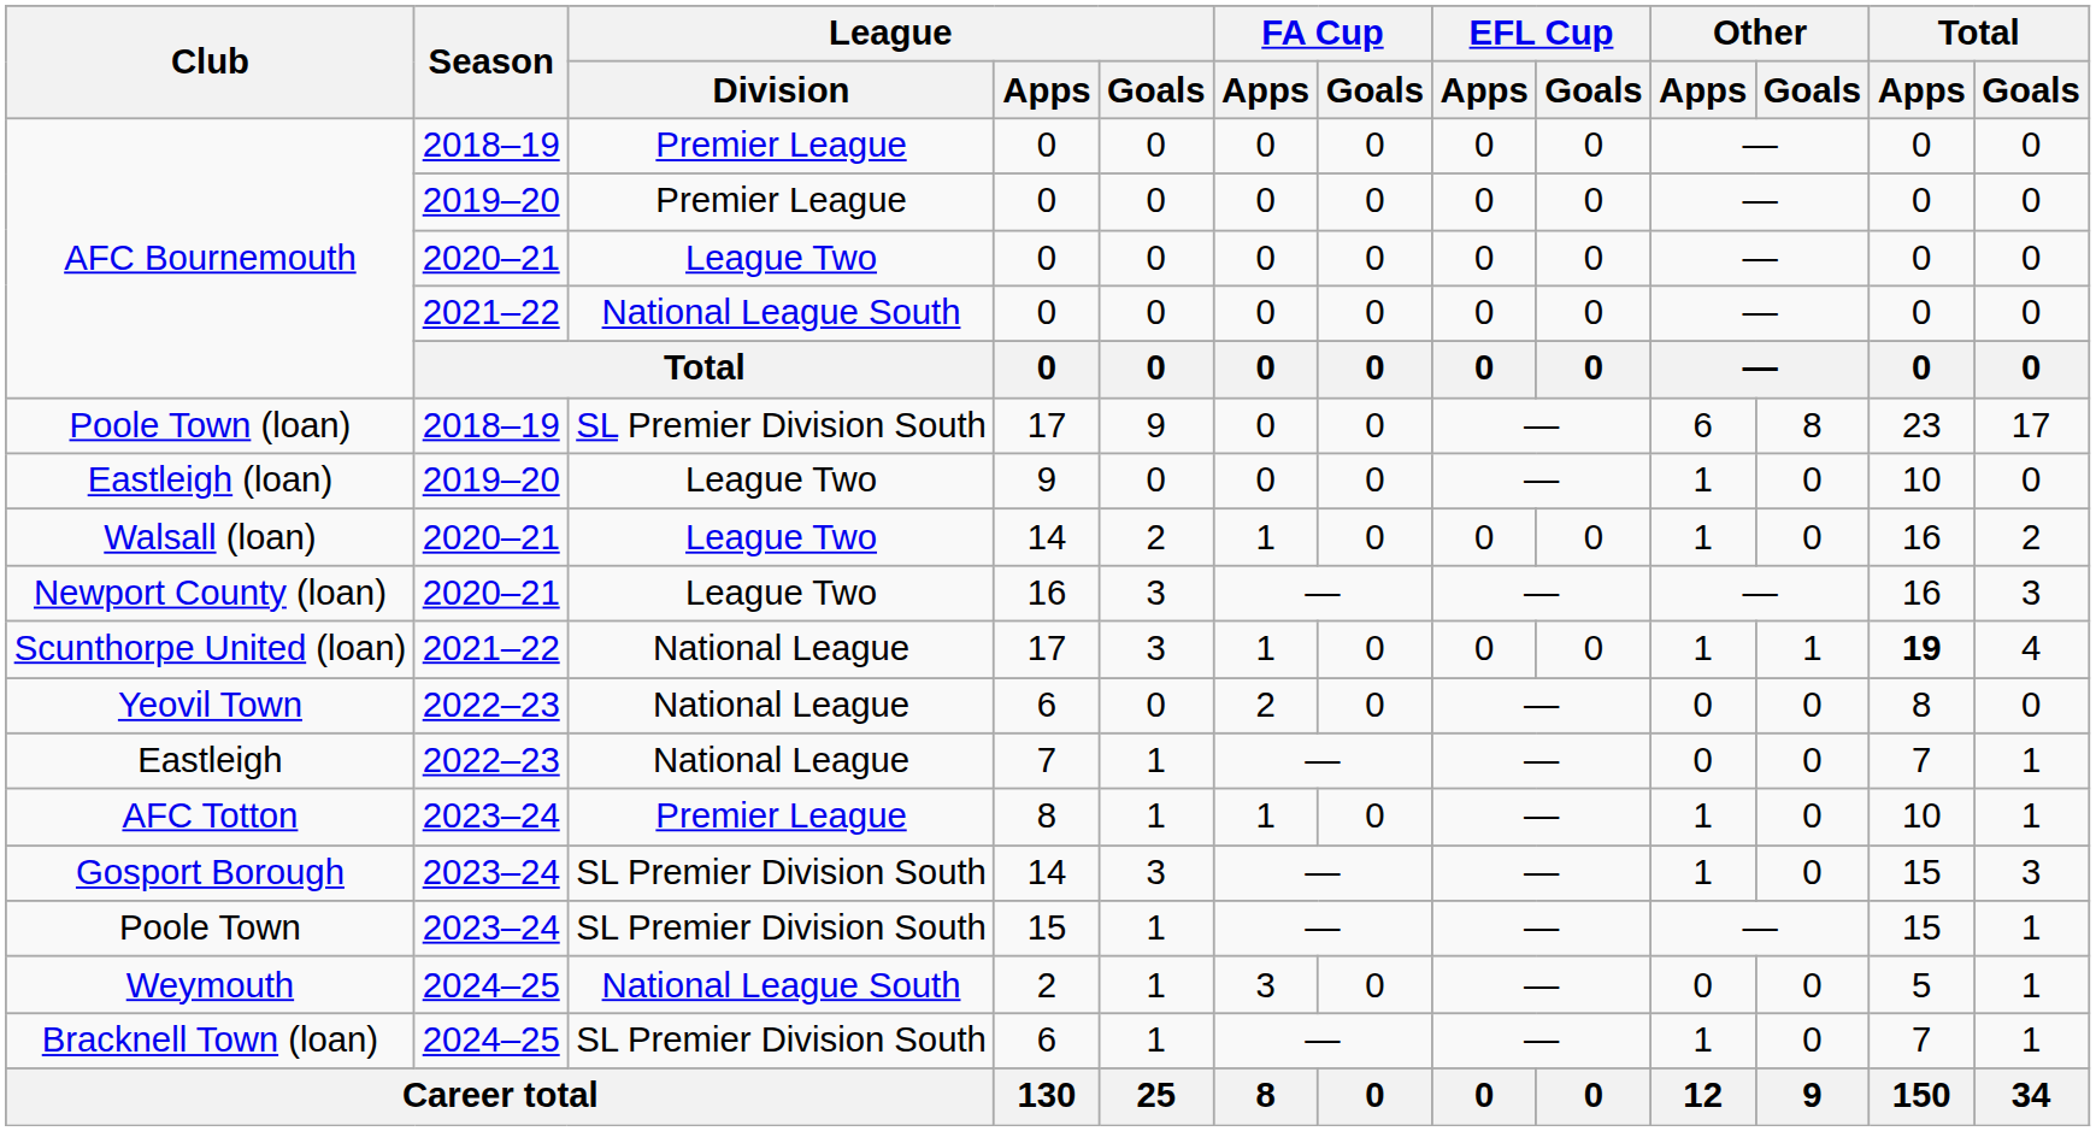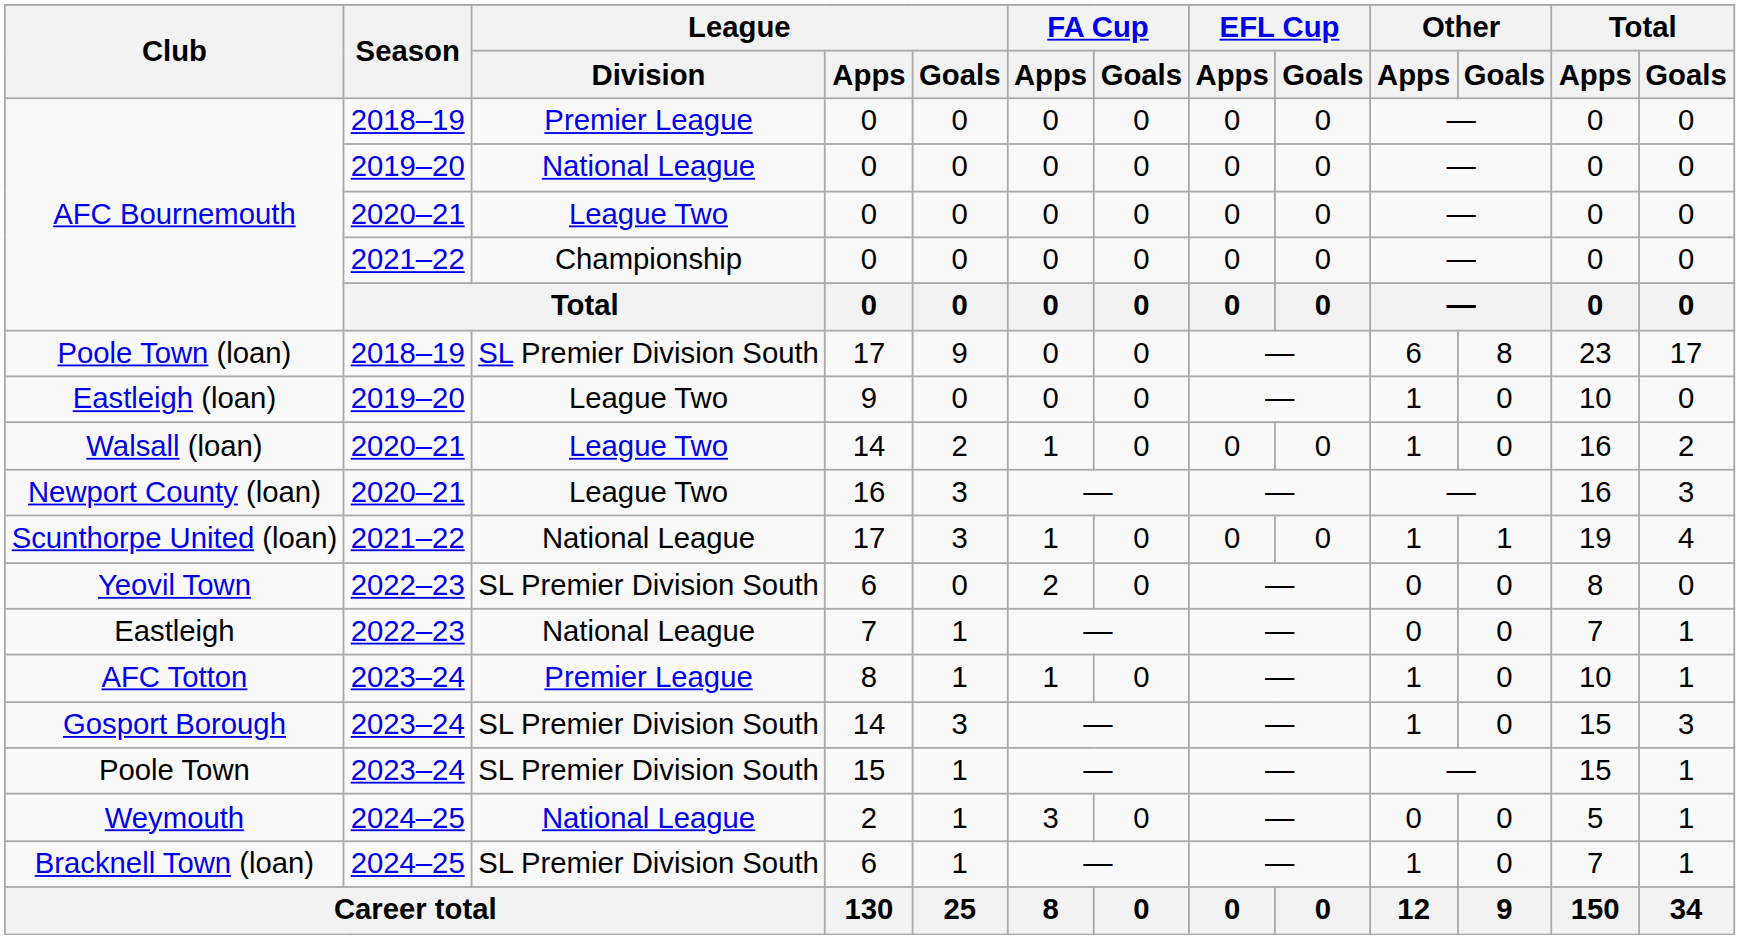AFC Bournemouth / 2019–20 | League / Division: Premier League -> National League
AFC Bournemouth / 2021–22 | League / Division: National League South -> Championship
Scunthorpe United (loan) | Total / Apps: bold -> normal
Yeovil Town | League / Division: National League -> SL Premier Division South
Weymouth | League / Division: National League South -> National League
